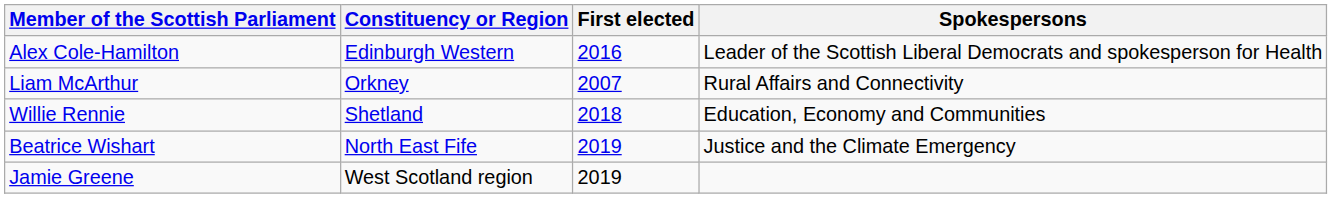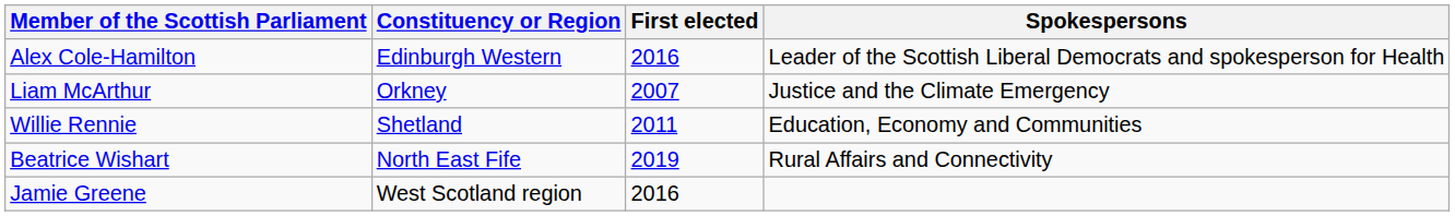Liam McArthur | Spokespersons: Rural Affairs and Connectivity -> Justice and the Climate Emergency
Willie Rennie | First elected: 2018 -> 2011
Beatrice Wishart | Spokespersons: Justice and the Climate Emergency -> Rural Affairs and Connectivity
Jamie Greene | First elected: 2019 -> 2016
